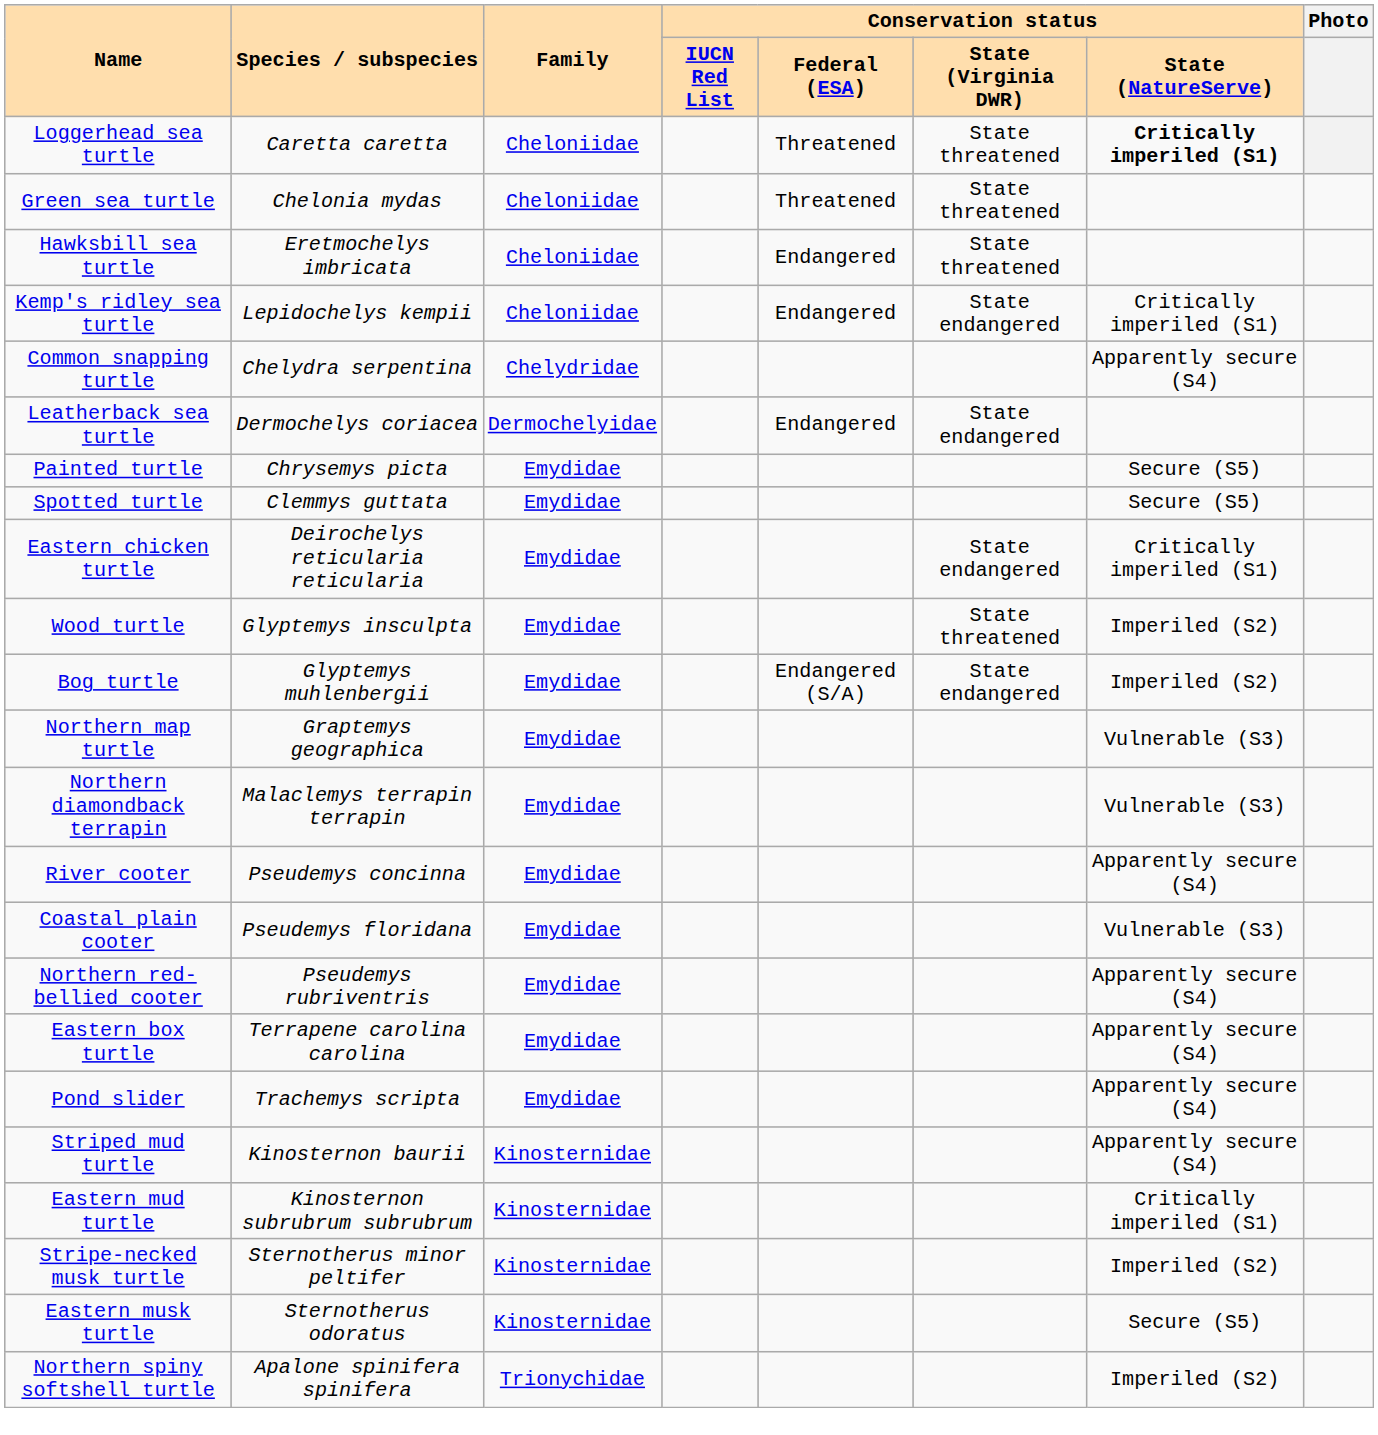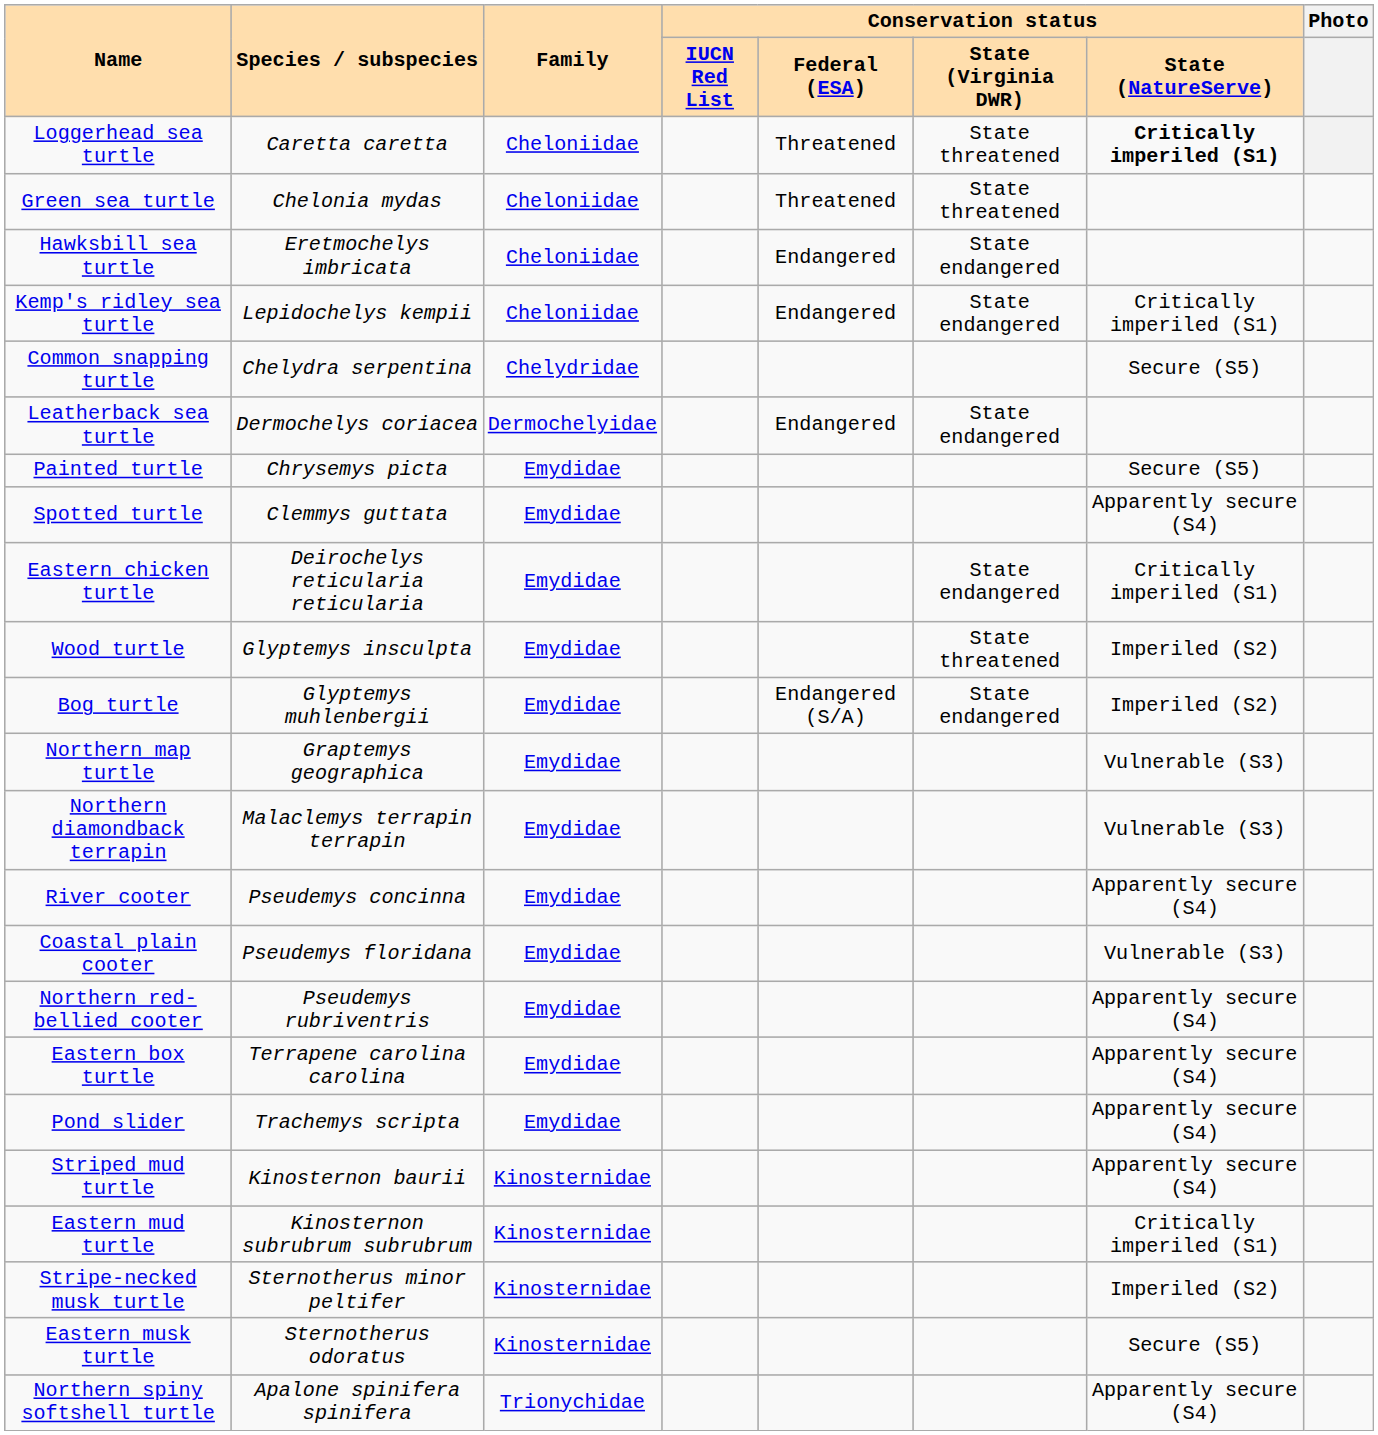Hawksbill sea turtle | Conservation status / State (Virginia DWR): State threatened -> State endangered
Common snapping turtle | Conservation status / State (NatureServe): Apparently secure (S4) -> Secure (S5)
Spotted turtle | Conservation status / State (NatureServe): Secure (S5) -> Apparently secure (S4)
Northern spiny softshell turtle | Conservation status / State (NatureServe): Imperiled (S2) -> Apparently secure (S4)
